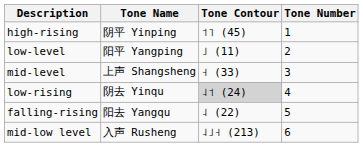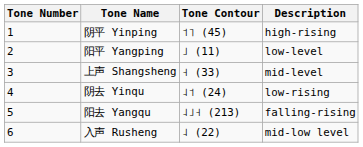columns swapped: Tone Number <-> Description
阴去 Yinqu | Tone Contour: lightgrey background -> no background
阳去 Yangqu | Tone Contour: ˨ (22) -> ˨˩˧ (213)
入声 Rusheng | Tone Contour: ˨˩˧ (213) -> ˨ (22)
